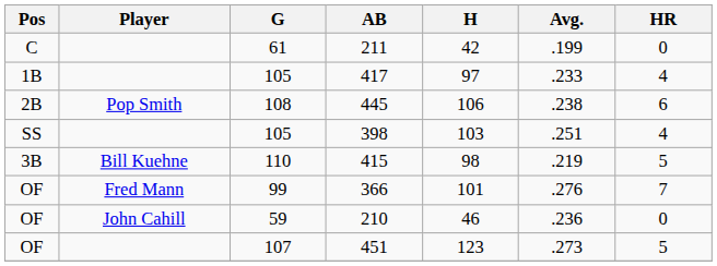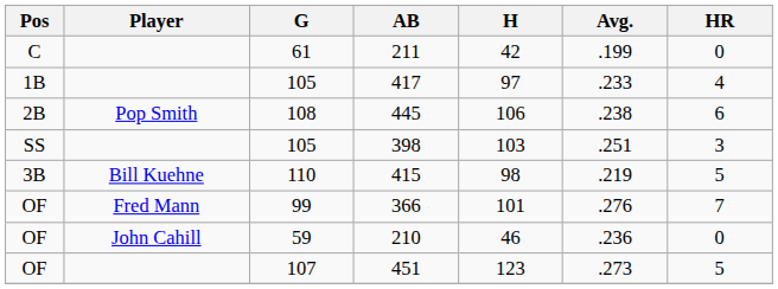398 | HR: 4 -> 3
